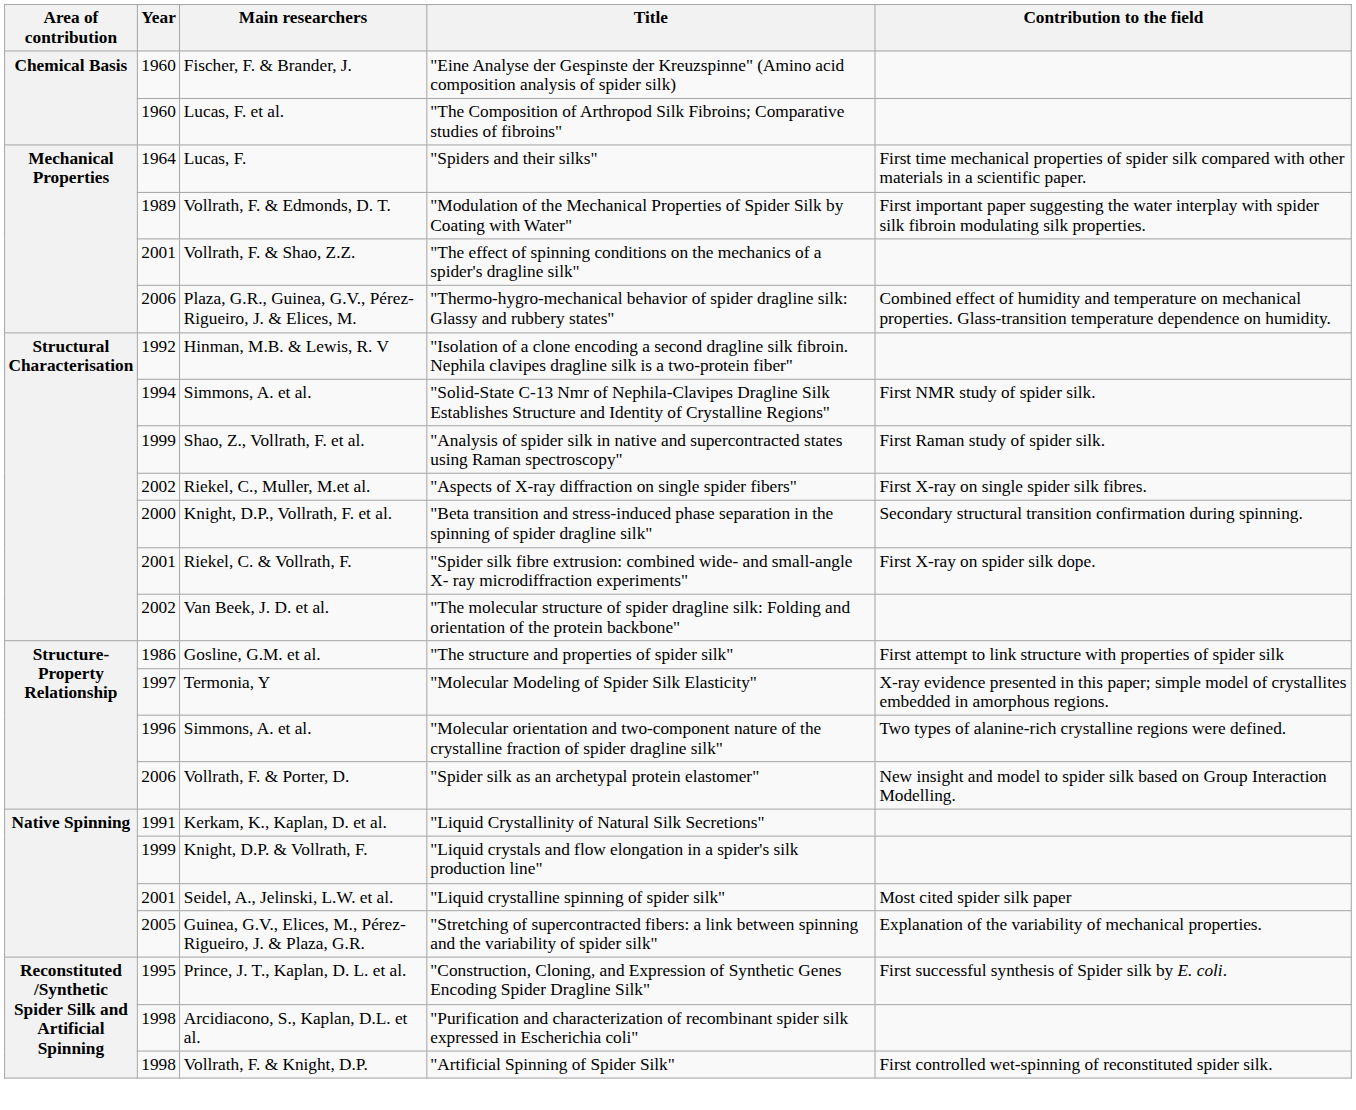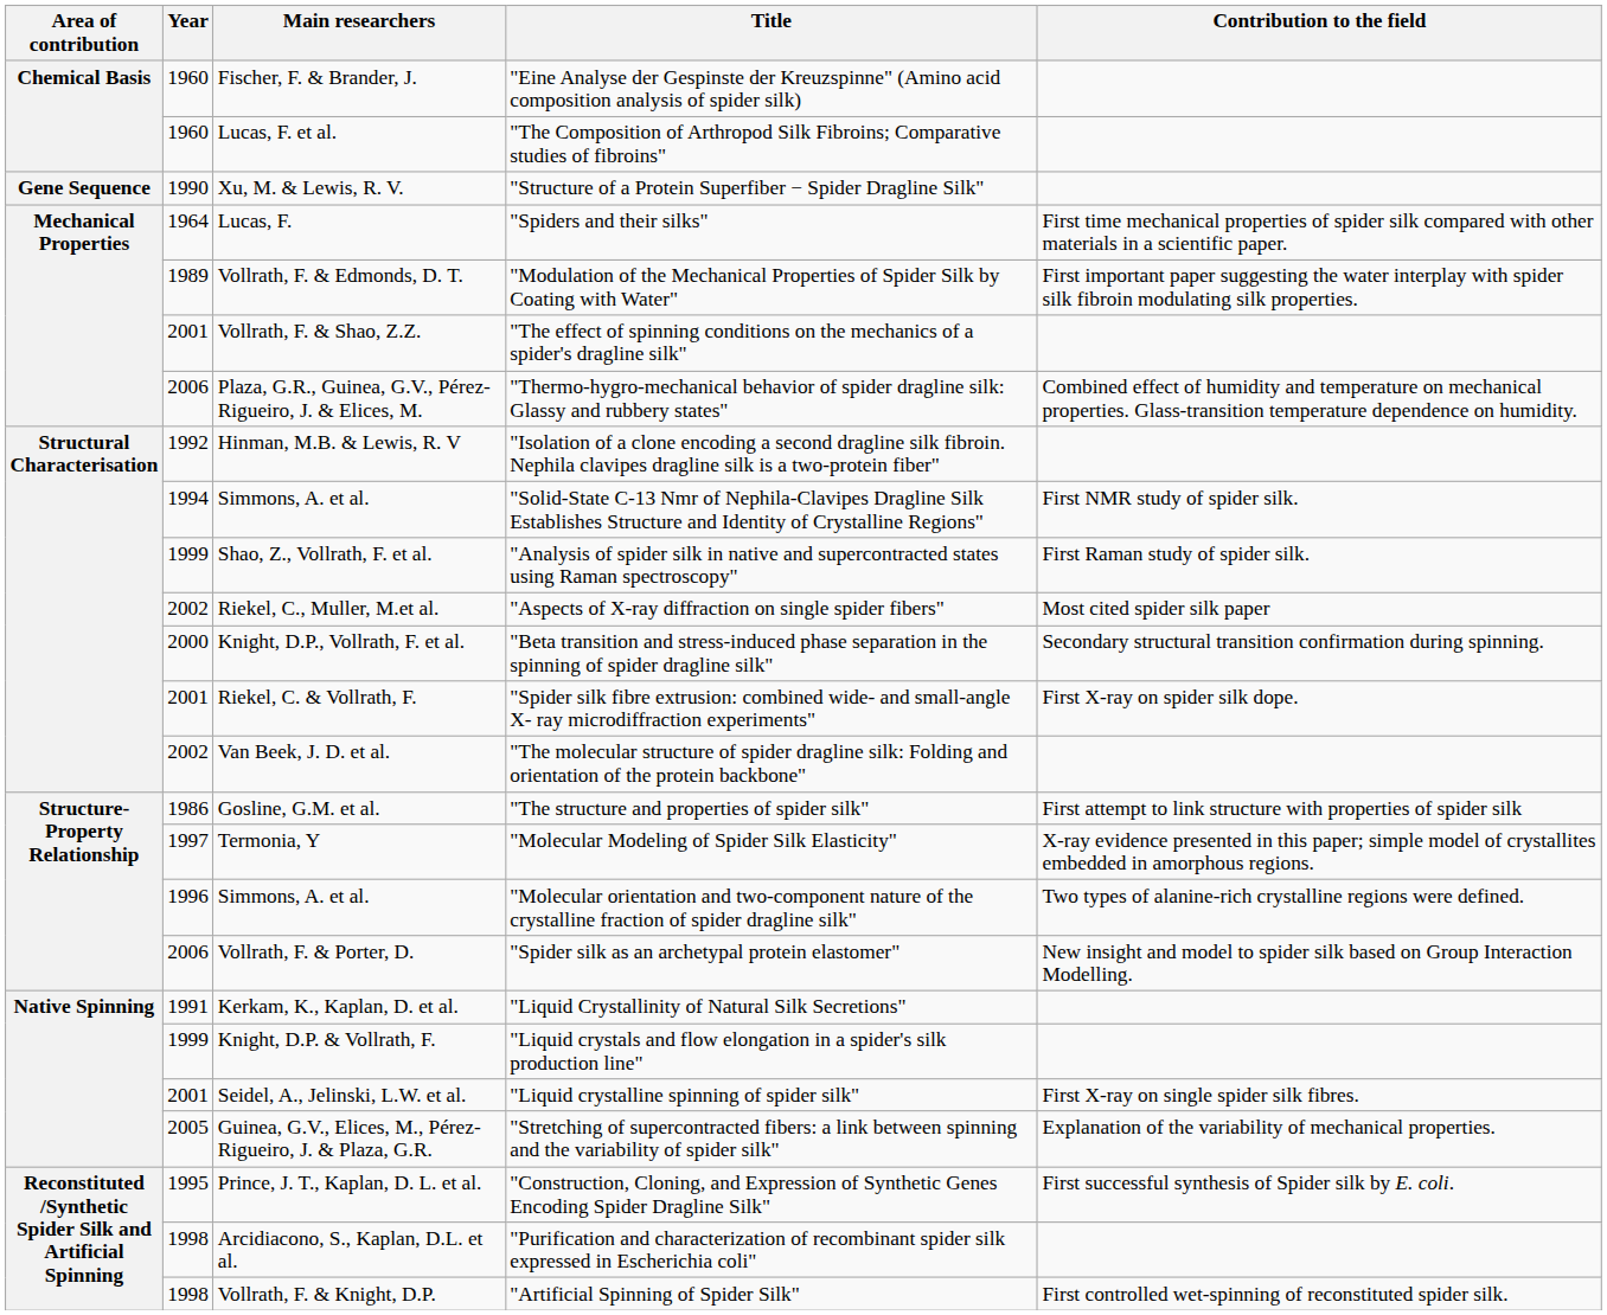+ row: Gene Sequence | 1990 | Xu, M. & Lewis, R. V. | "Structure of a Protein Superfiber − Spider Dragline Silk"
"Aspects of X-ray diffraction on single spider fibers" | Contribution to the field: First X-ray on single spider silk fibres. -> Most cited spider silk paper
"Liquid crystalline spinning of spider silk" | Contribution to the field: Most cited spider silk paper -> First X-ray on single spider silk fibres.
